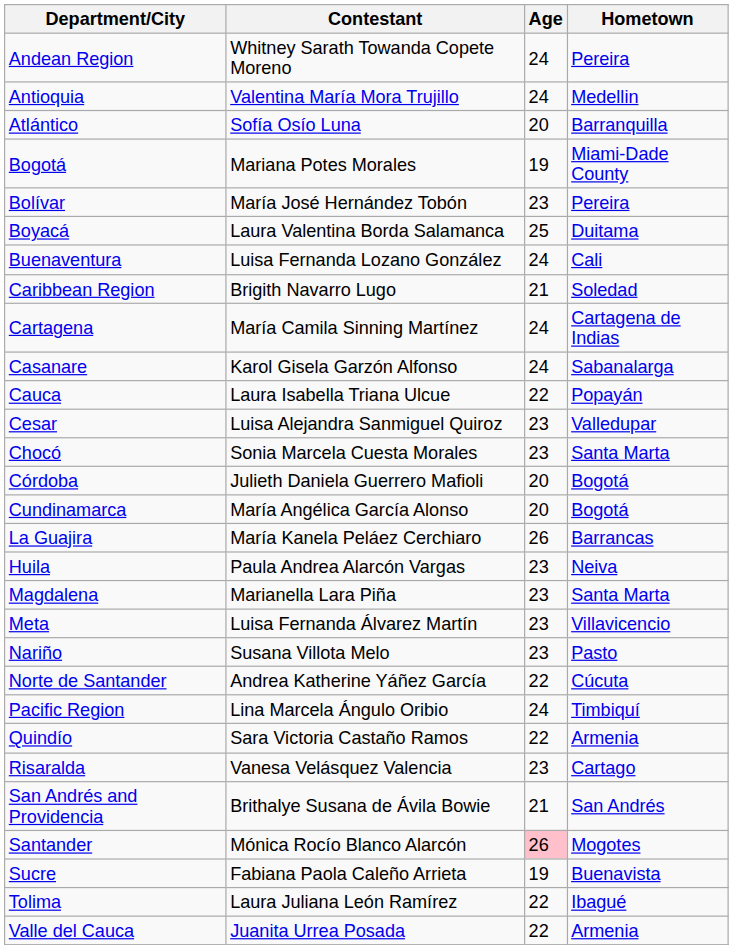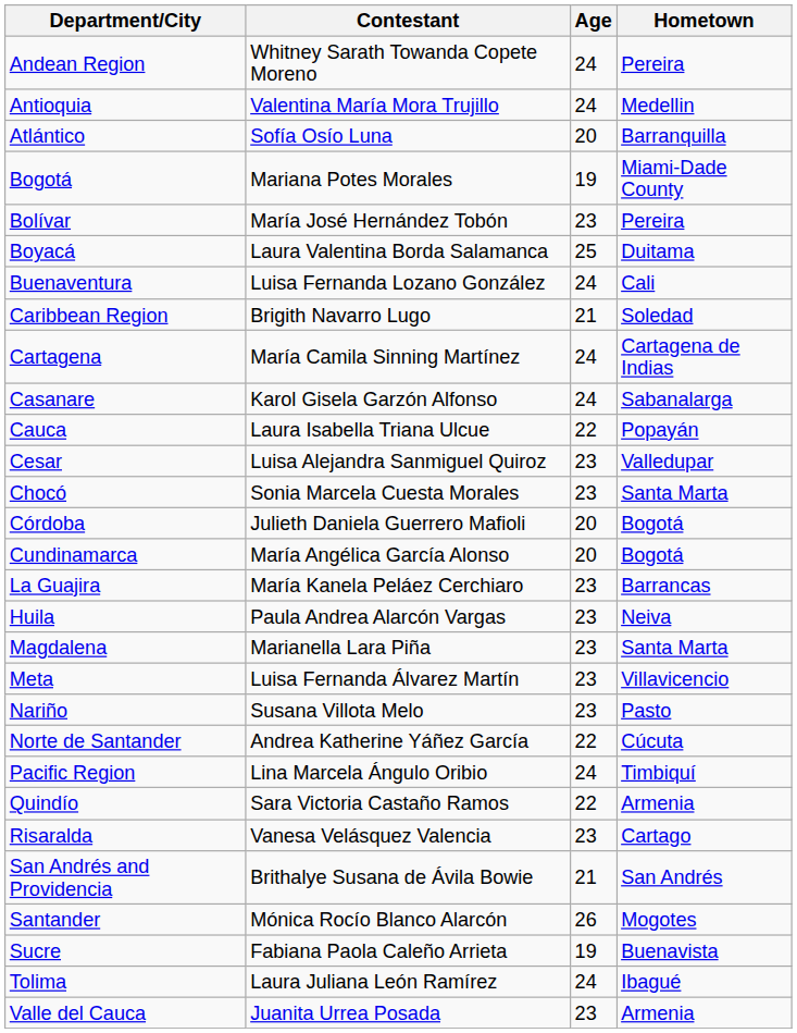La Guajira | Age: 26 -> 23
Santander | Age: pink background -> no background
Tolima | Age: 22 -> 24
Valle del Cauca | Age: 22 -> 23
